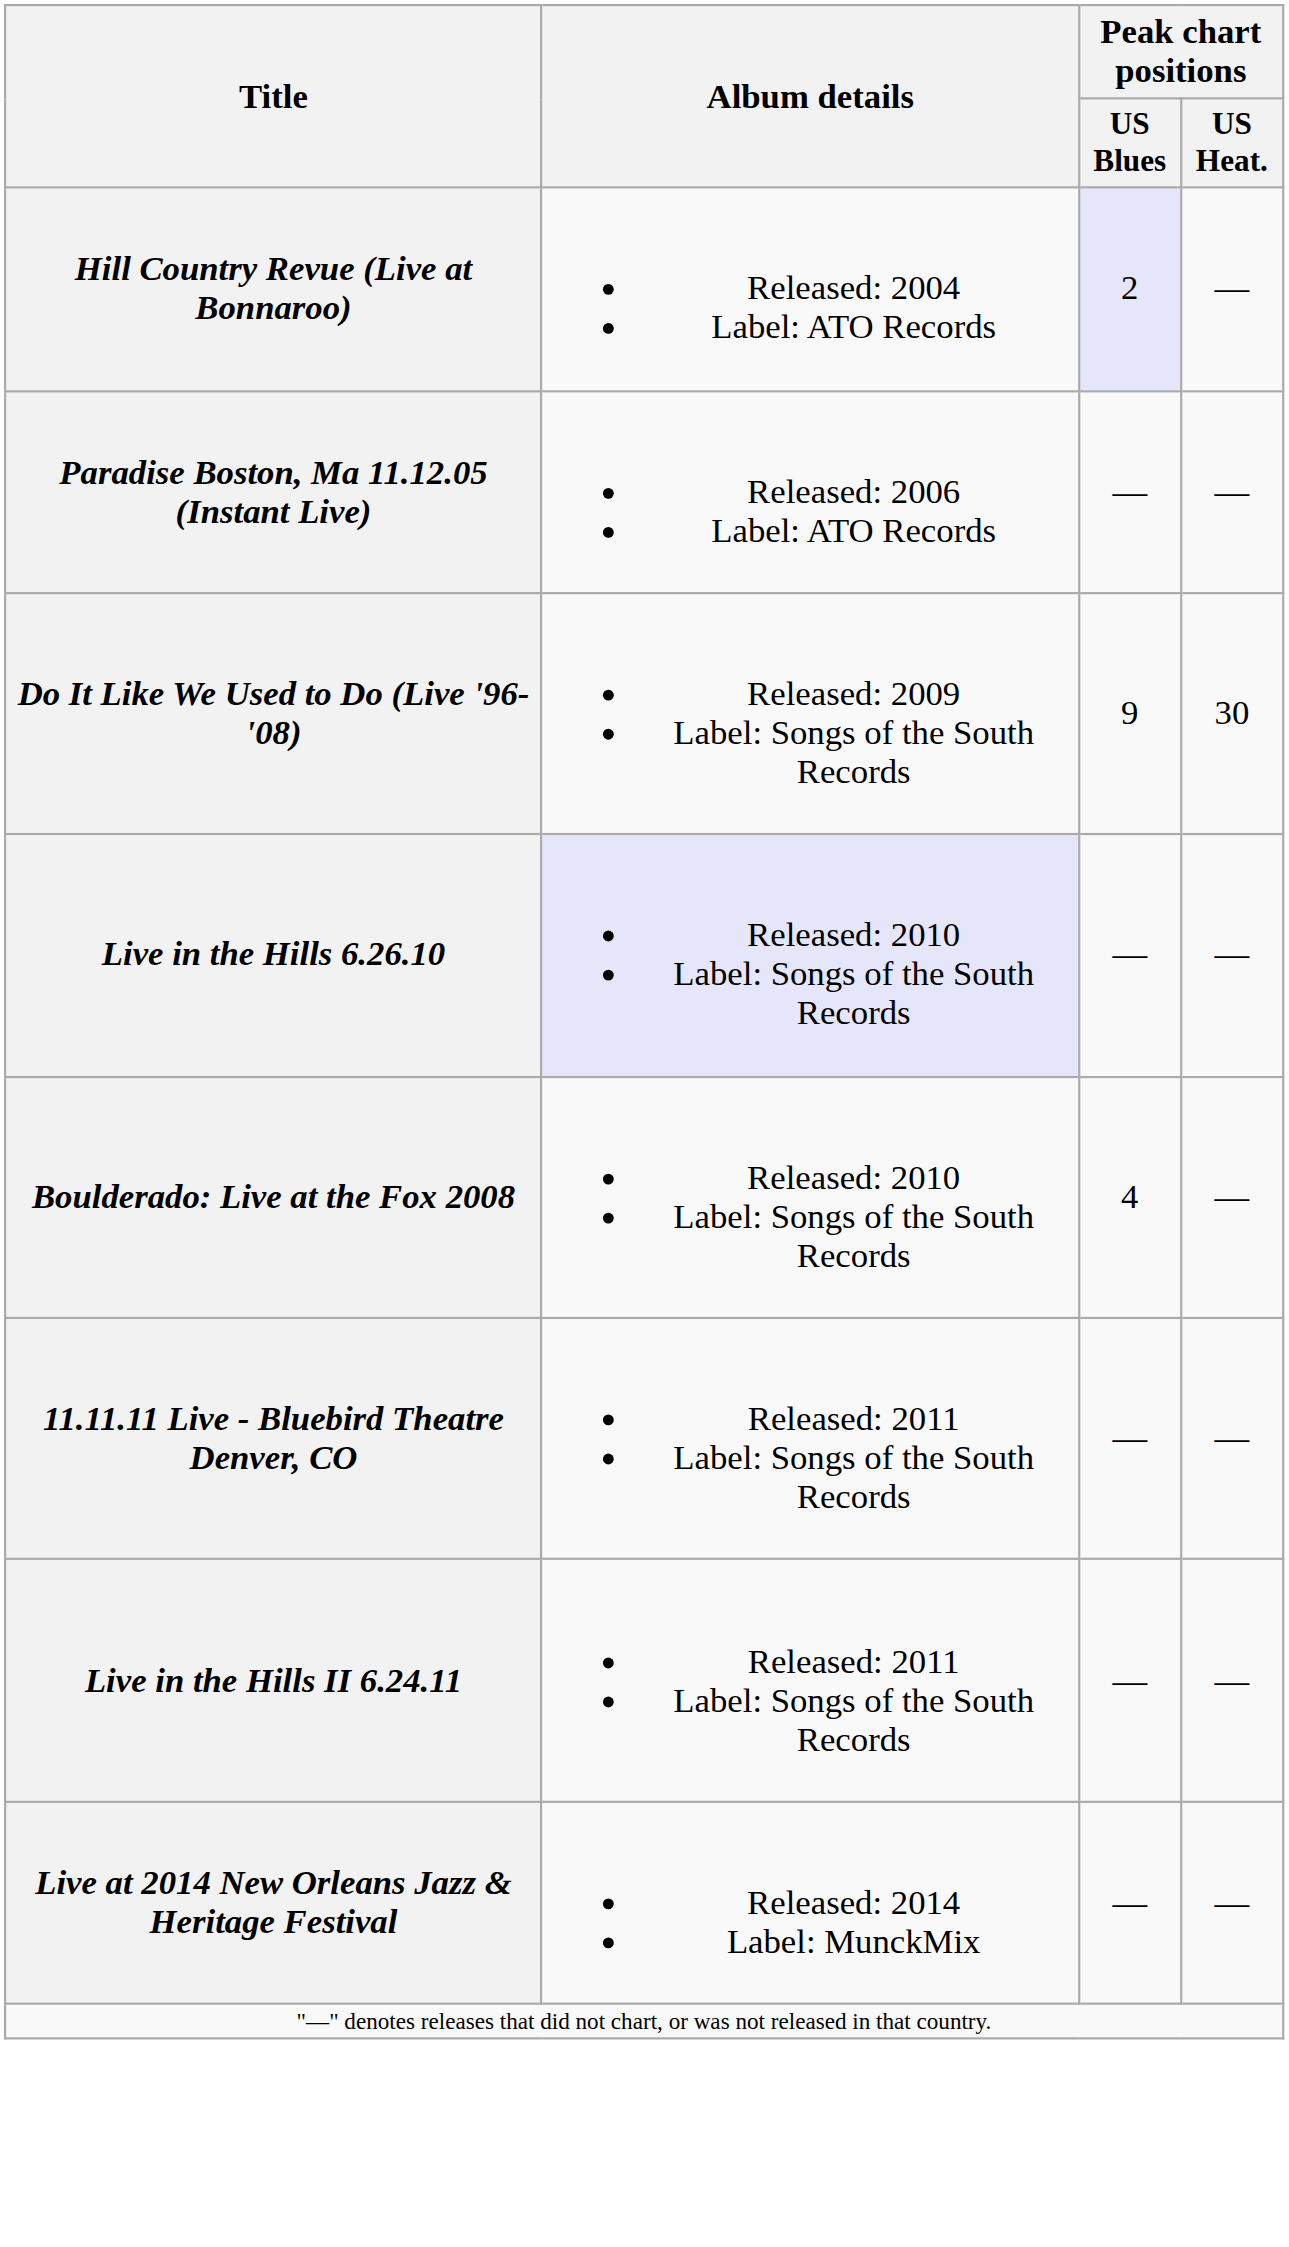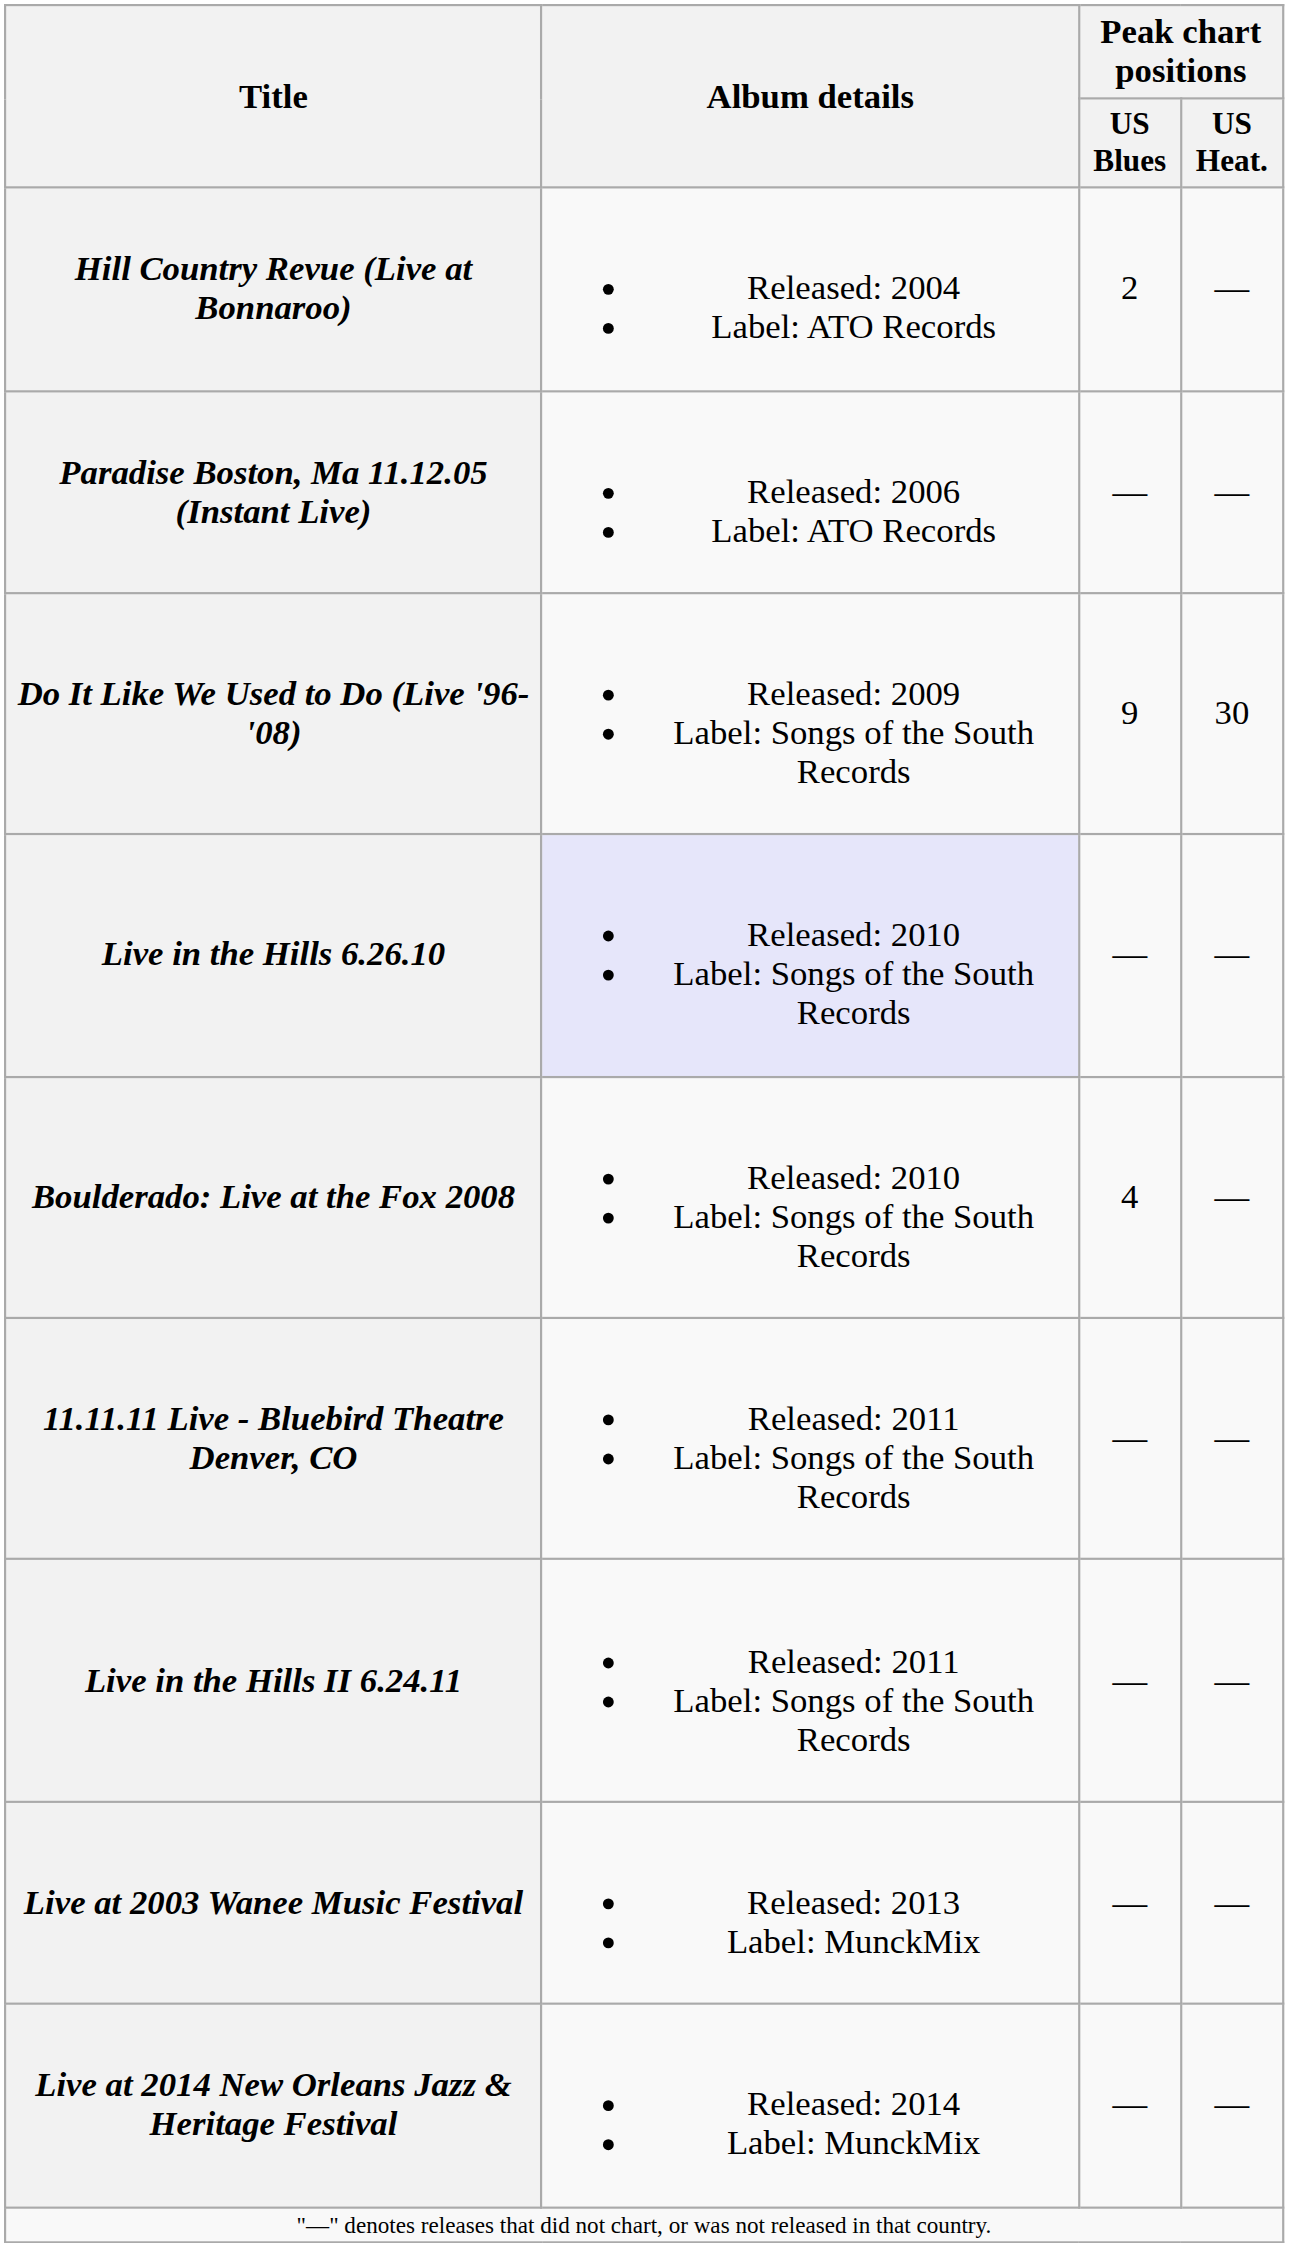Hill Country Revue (Live at Bonnaroo) | Peak chart positions / US Blues: lavender background -> no background
+ row: Live at 2003 Wanee Music Festival | Released: 2013 Label: MunckMix | — | —
